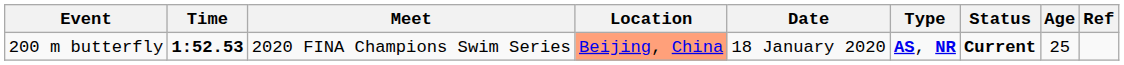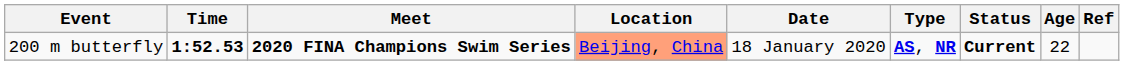200 m butterfly | Meet: normal -> bold
200 m butterfly | Age: 25 -> 22
